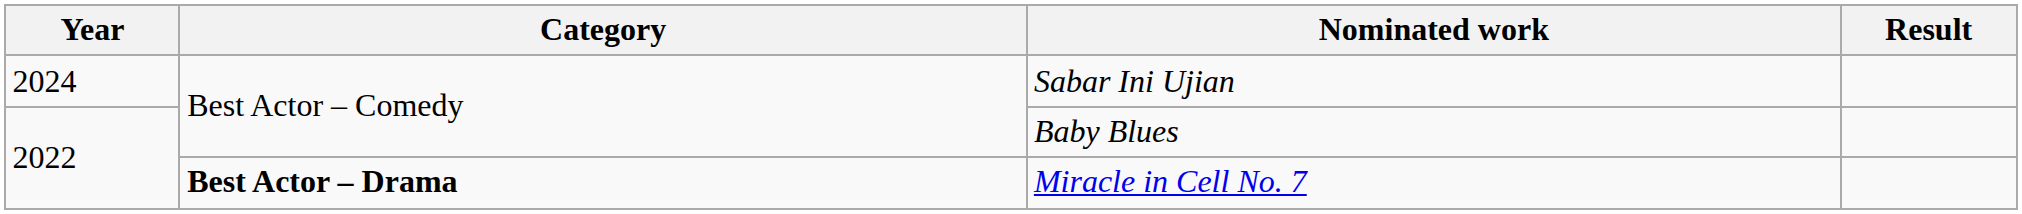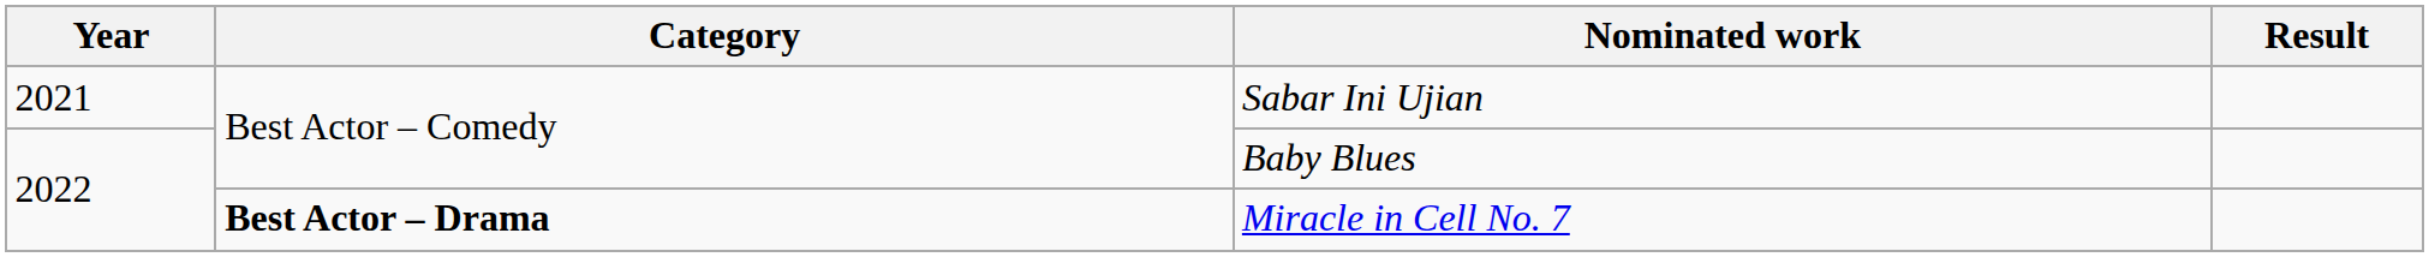Sabar Ini Ujian | Year: 2024 -> 2021
